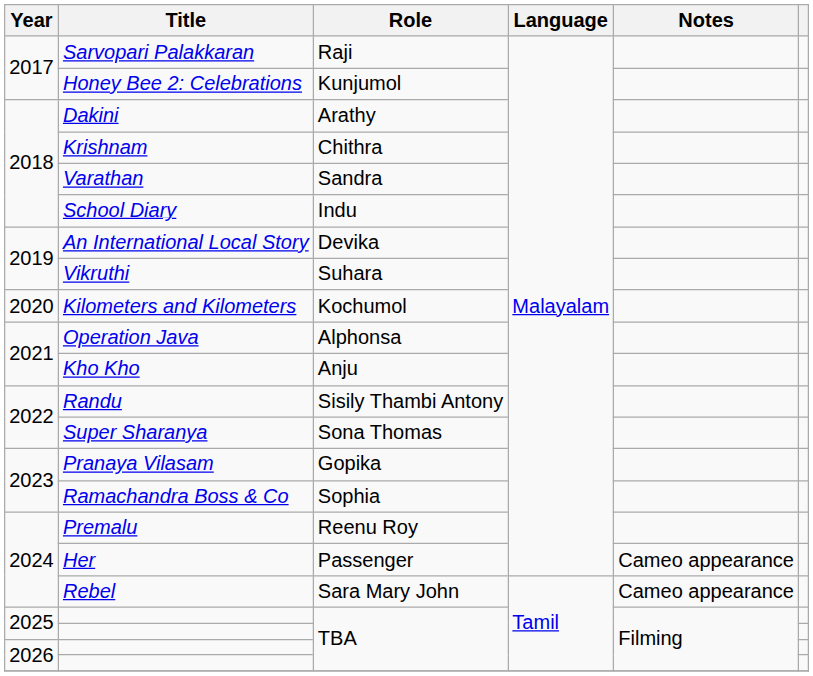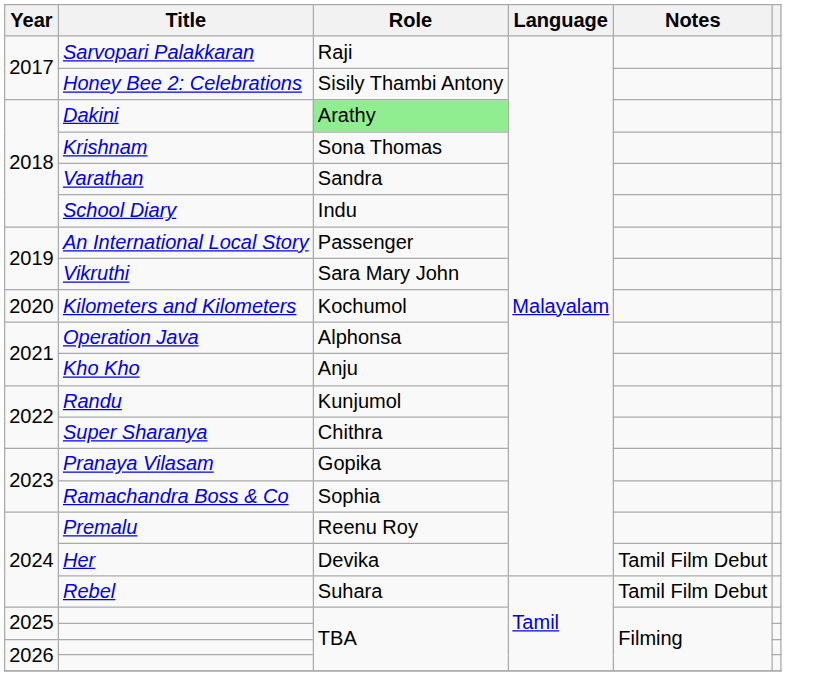Honey Bee 2: Celebrations | Role: Kunjumol -> Sisily Thambi Antony
Dakini | Role: no background -> lightgreen background
Krishnam | Role: Chithra -> Sona Thomas
An International Local Story | Role: Devika -> Passenger
Vikruthi | Role: Suhara -> Sara Mary John
Randu | Role: Sisily Thambi Antony -> Kunjumol
Super Sharanya | Role: Sona Thomas -> Chithra
Her | Role: Passenger -> Devika
Her | Notes: Cameo appearance -> Tamil Film Debut
Rebel | Role: Sara Mary John -> Suhara
Rebel | Notes: Cameo appearance -> Tamil Film Debut
